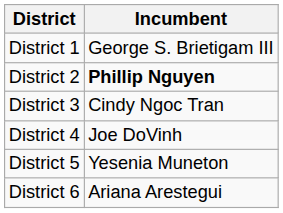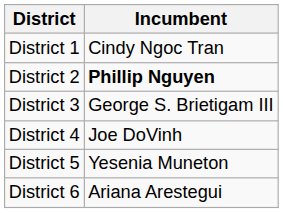District 1 | Incumbent: George S. Brietigam III -> Cindy Ngoc Tran
District 3 | Incumbent: Cindy Ngoc Tran -> George S. Brietigam III
